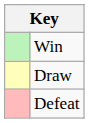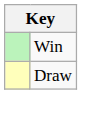- row: Defeat
